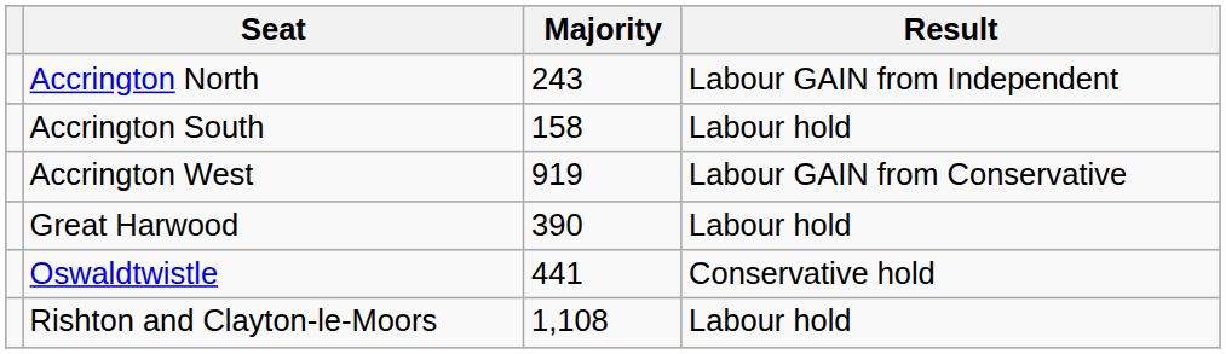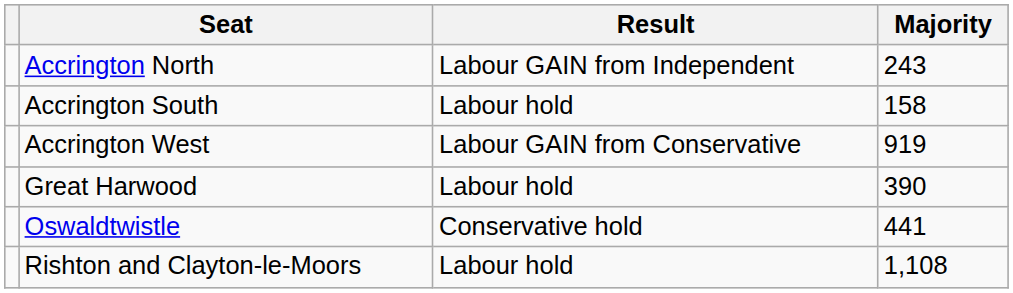columns swapped: Result <-> Majority
